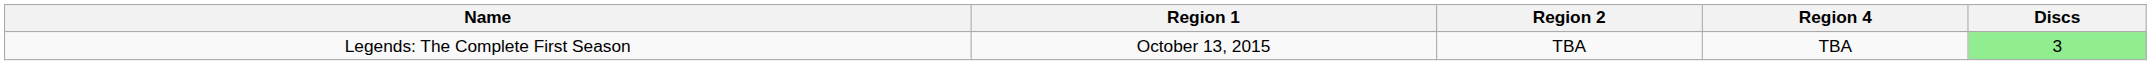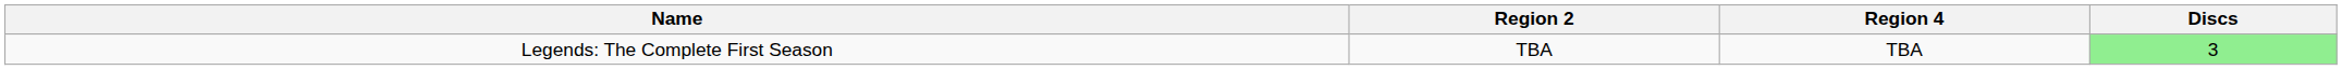- column: Region 1 | October 13, 2015
